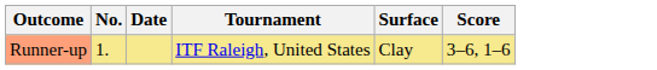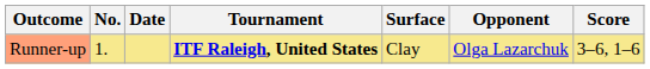+ column: Opponent | Olga Lazarchuk
Runner-up | Tournament: normal -> bold
